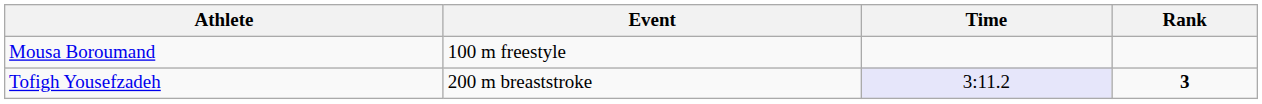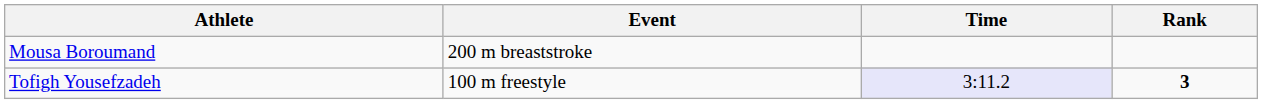Mousa Boroumand | Event: 100 m freestyle -> 200 m breaststroke
Tofigh Yousefzadeh | Event: 200 m breaststroke -> 100 m freestyle
